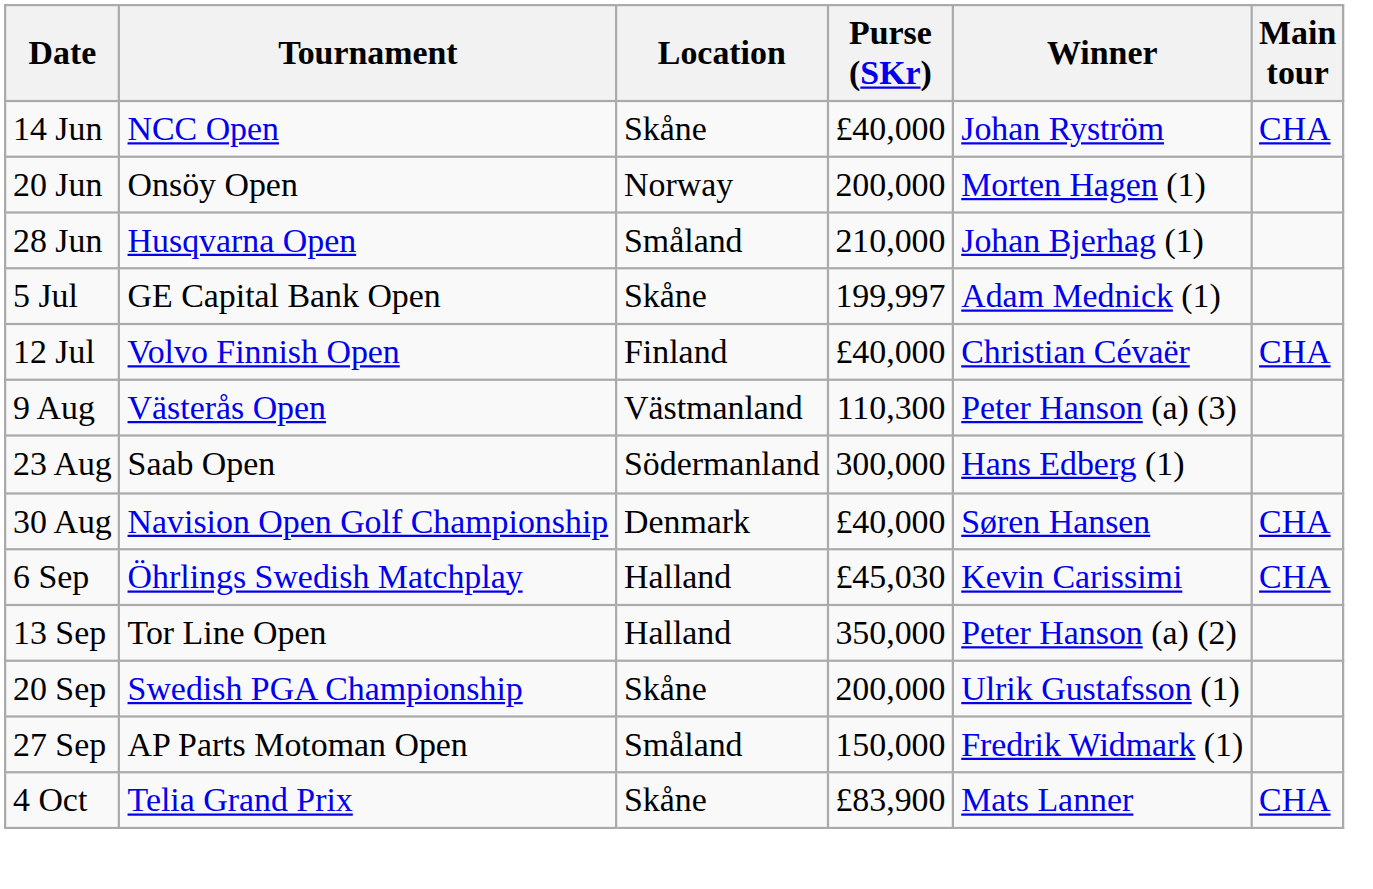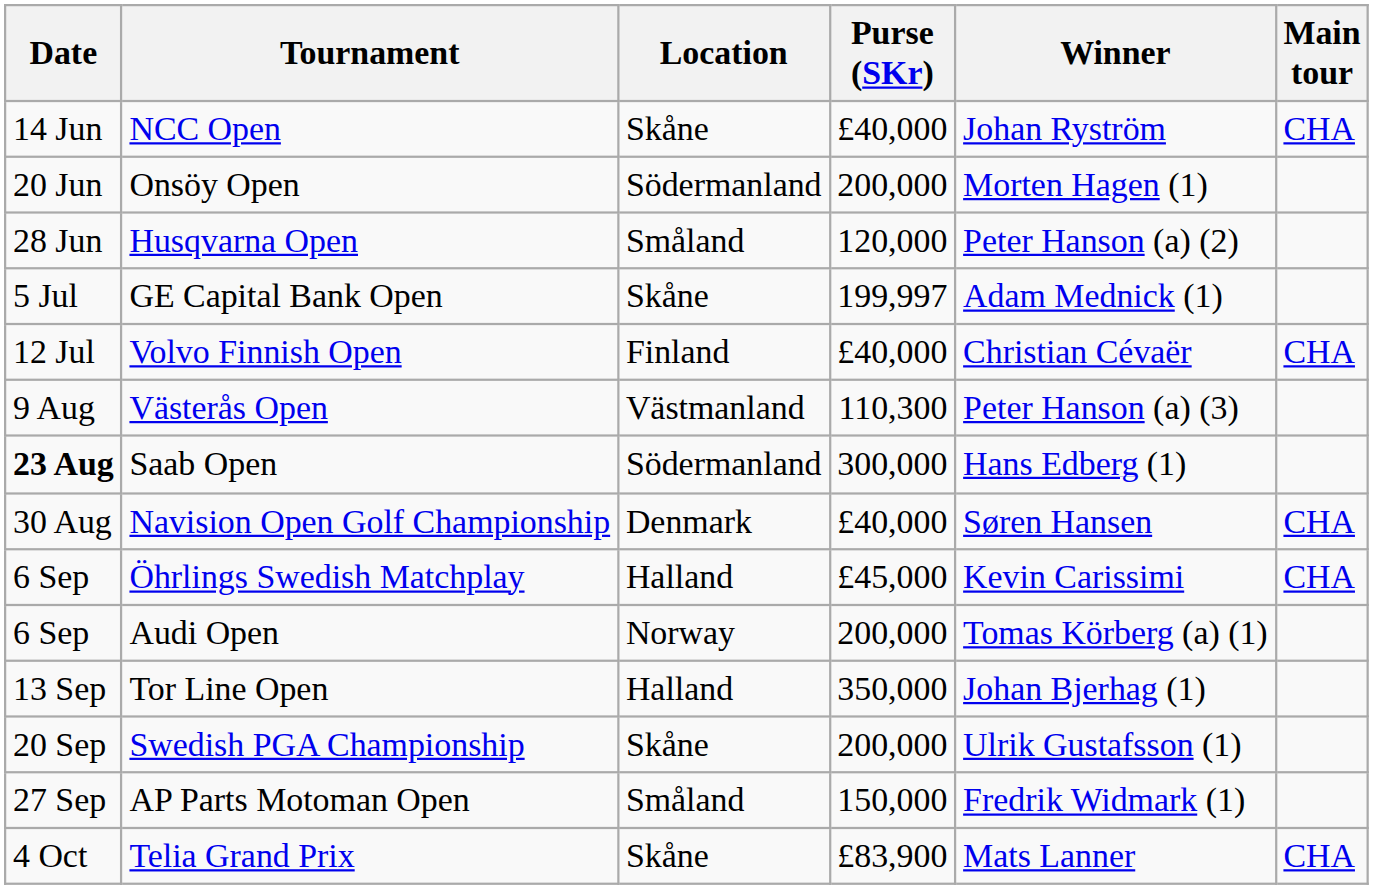Onsöy Open | Location: Norway -> Södermanland
Husqvarna Open | Purse (SKr): 210,000 -> 120,000
Husqvarna Open | Winner: Johan Bjerhag (1) -> Peter Hanson (a) (2)
Saab Open | Date: normal -> bold
Öhrlings Swedish Matchplay | Purse (SKr): £45,030 -> £45,000
+ row: 6 Sep | Audi Open | Norway | 200,000 | Tomas Körberg (a) (1)
Tor Line Open | Winner: Peter Hanson (a) (2) -> Johan Bjerhag (1)
